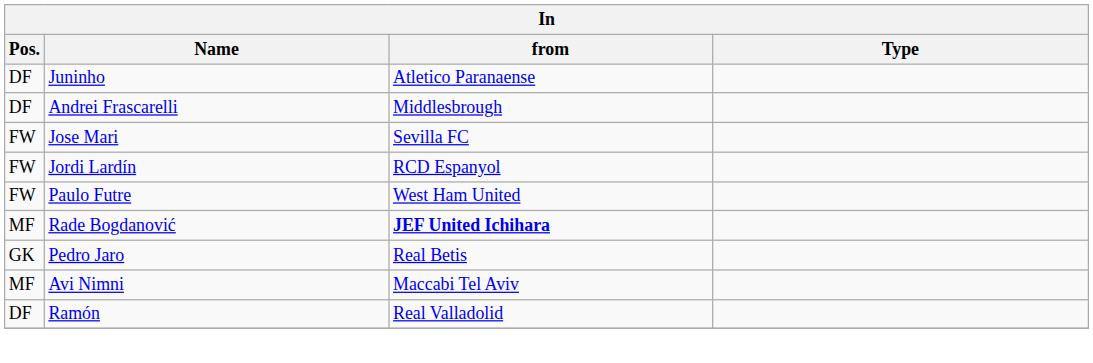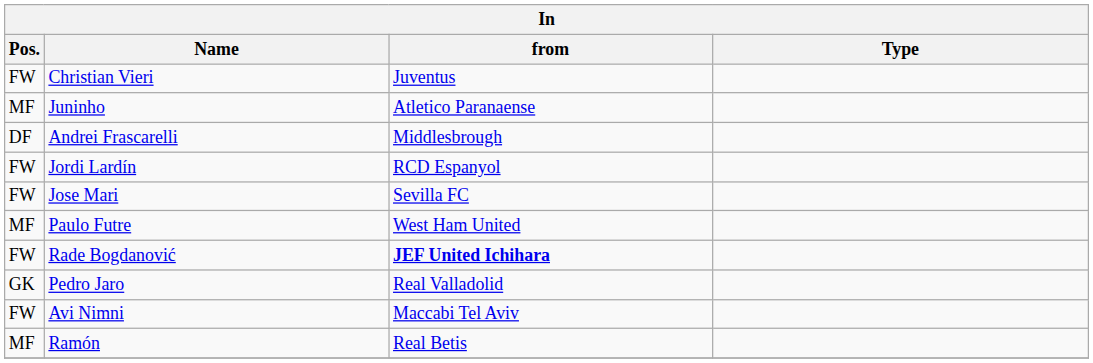+ row: FW | Christian Vieri | Juventus
Juninho | Pos.: DF -> MF
rows swapped: Jordi Lardín <-> Jose Mari
Paulo Futre | Pos.: FW -> MF
Rade Bogdanović | Pos.: MF -> FW
Pedro Jaro | from: Real Betis -> Real Valladolid
Avi Nimni | Pos.: MF -> FW
Ramón | Pos.: DF -> MF
Ramón | from: Real Valladolid -> Real Betis
